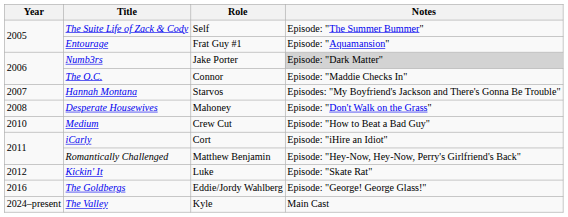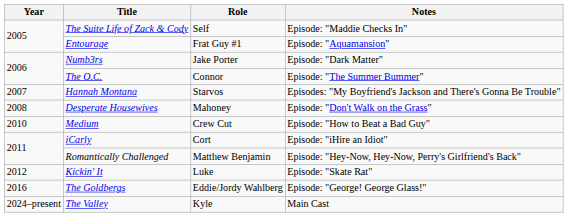The Suite Life of Zack & Cody | Notes: Episode: "The Summer Bummer" -> Episode: "Maddie Checks In"
Numb3rs | Notes: lightgrey background -> no background
The O.C. | Notes: Episode: "Maddie Checks In" -> Episode: "The Summer Bummer"
